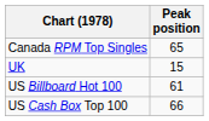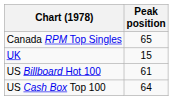US Cash Box Top 100 | Peak position: 66 -> 64
